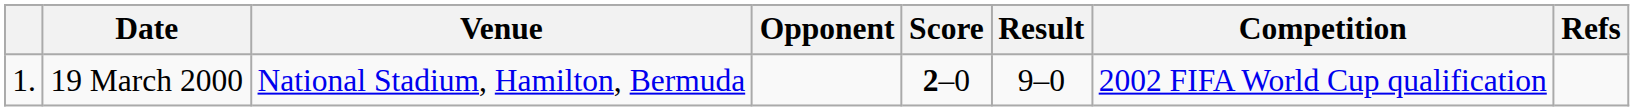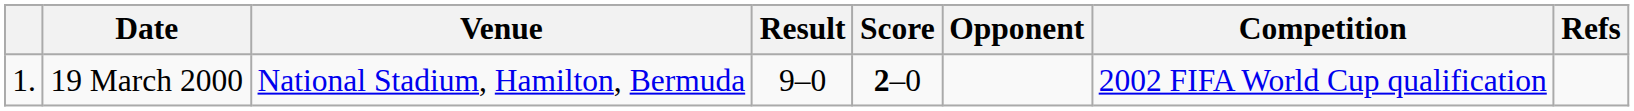columns swapped: Opponent <-> Result
